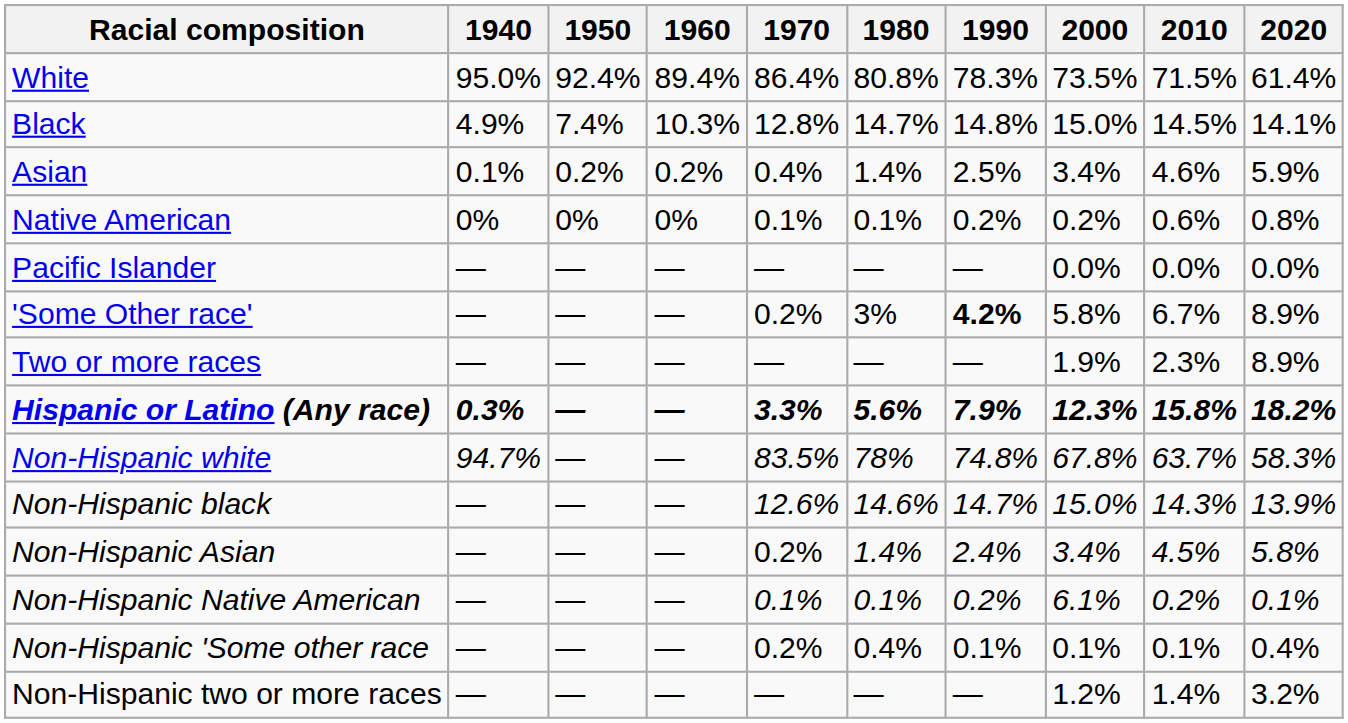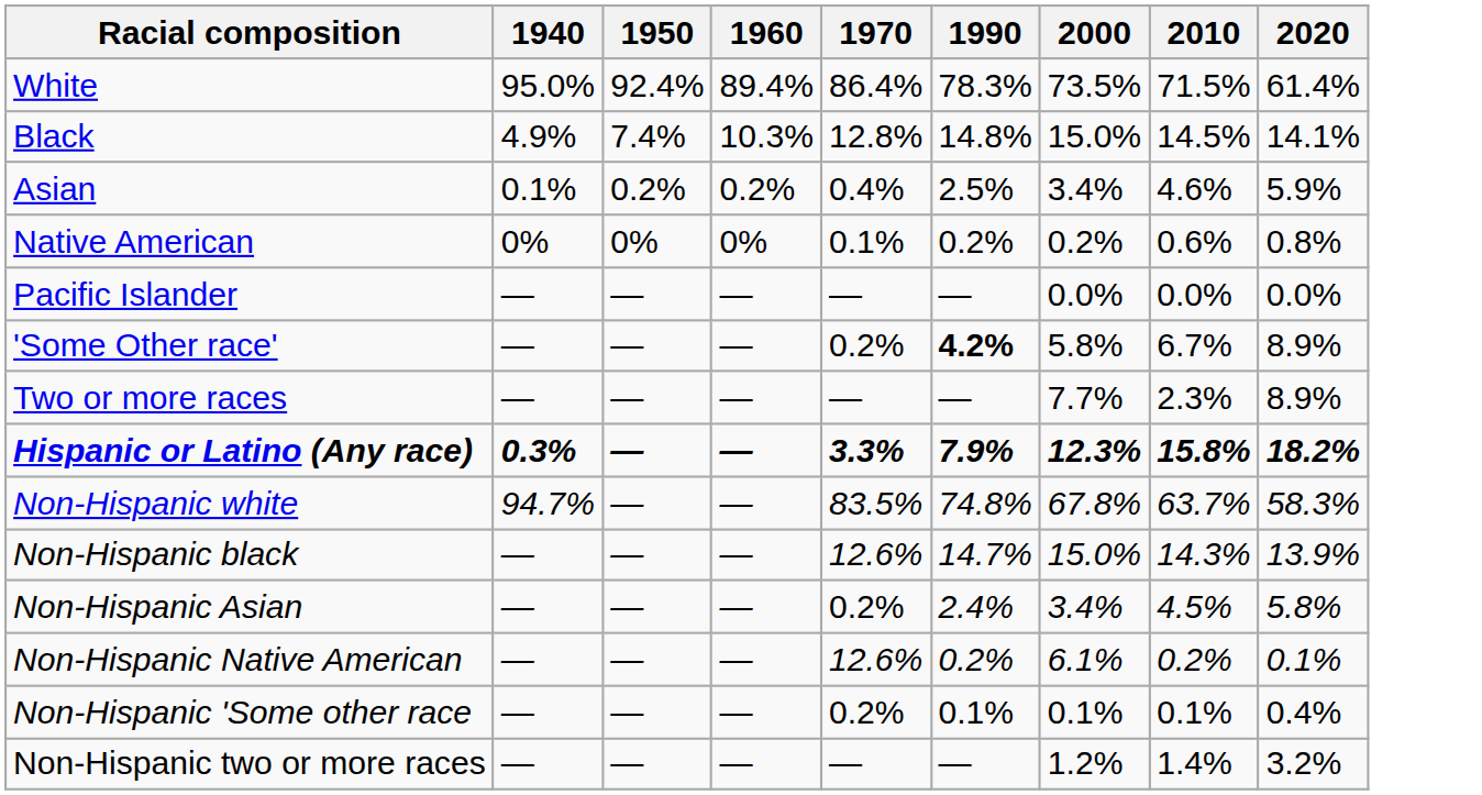- column: 1980 | 80.8% | 14.7% | 1.4% | 0.1% | — | 3% | — | 5.6% | 78% | 14.6% | 1.4% | 0.1% | 0.4% | —
Two or more races | 2000: 1.9% -> 7.7%
Non-Hispanic Native American | 1970: 0.1% -> 12.6%
